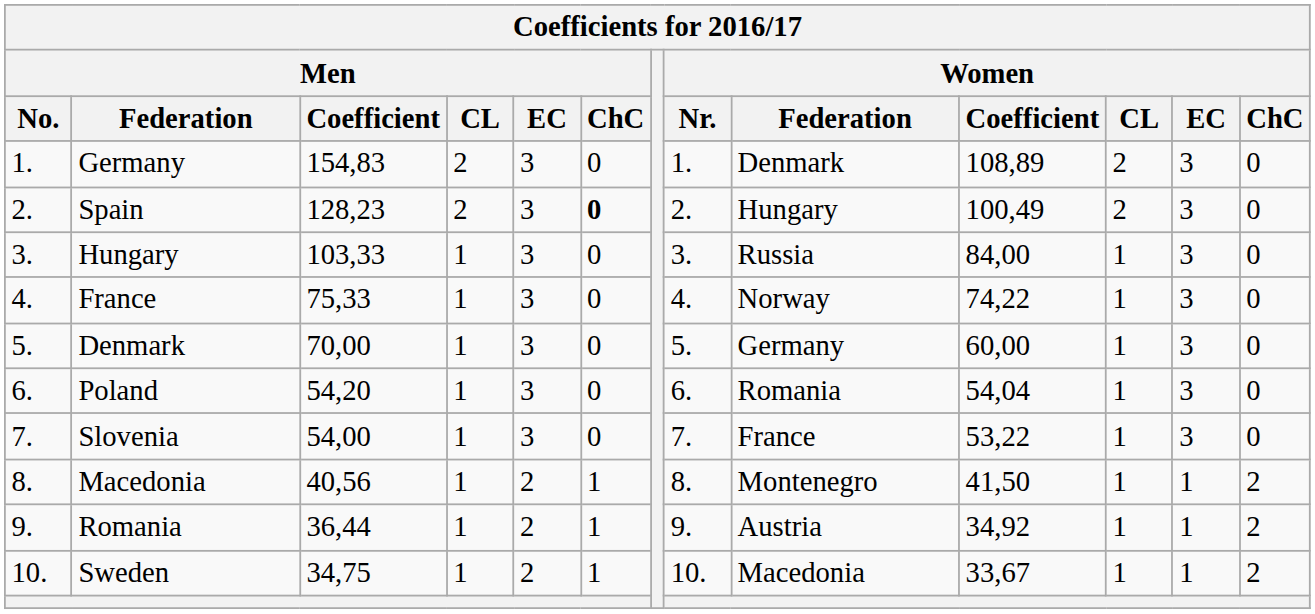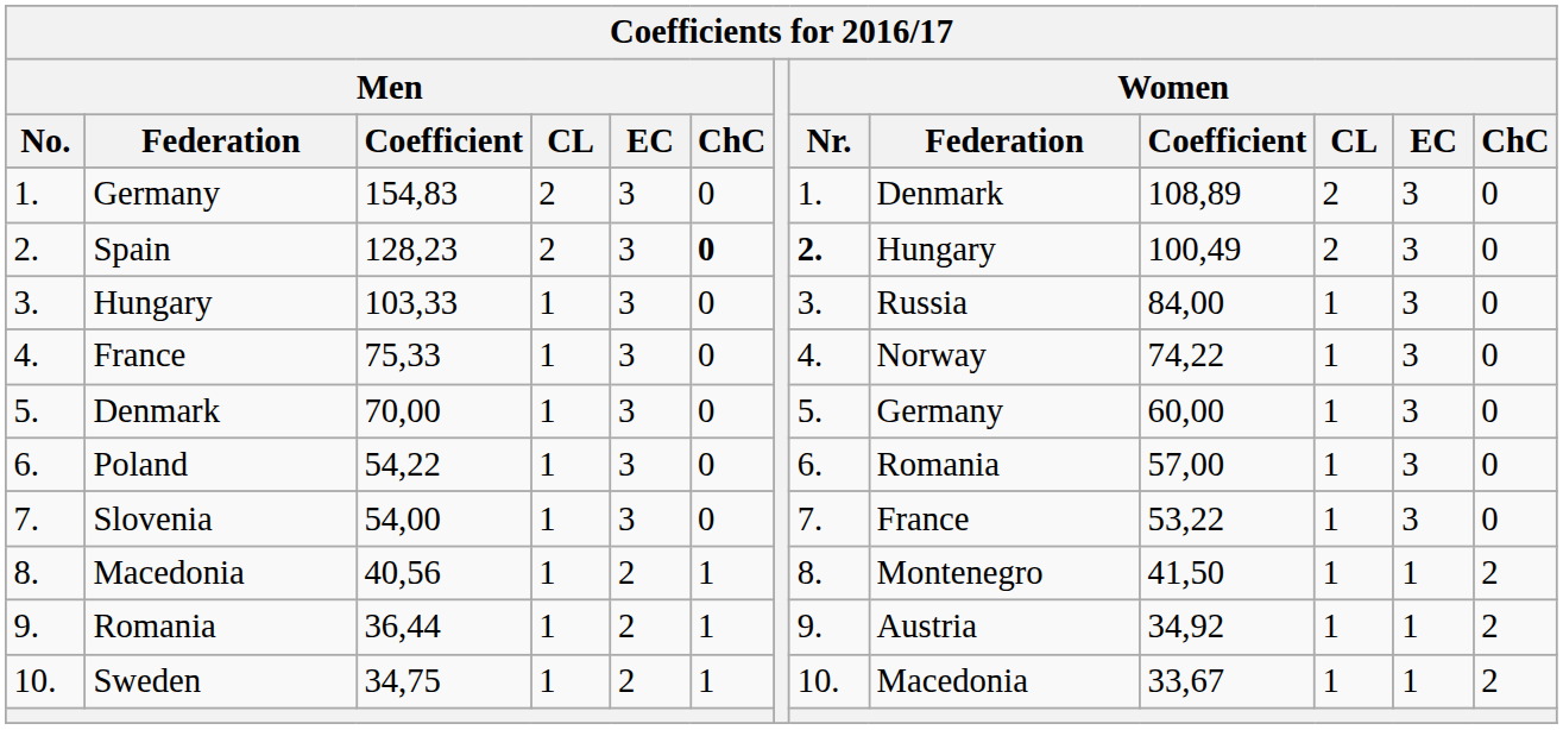Spain | Women / Nr.: normal -> bold
Poland | Men / Coefficient: 54,20 -> 54,22
Poland | Women / Coefficient: 54,04 -> 57,00
